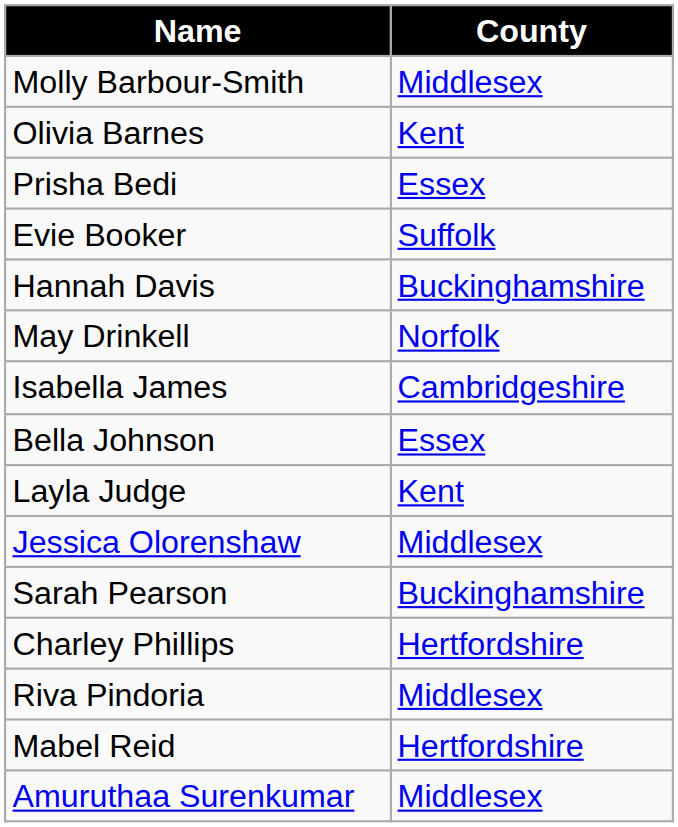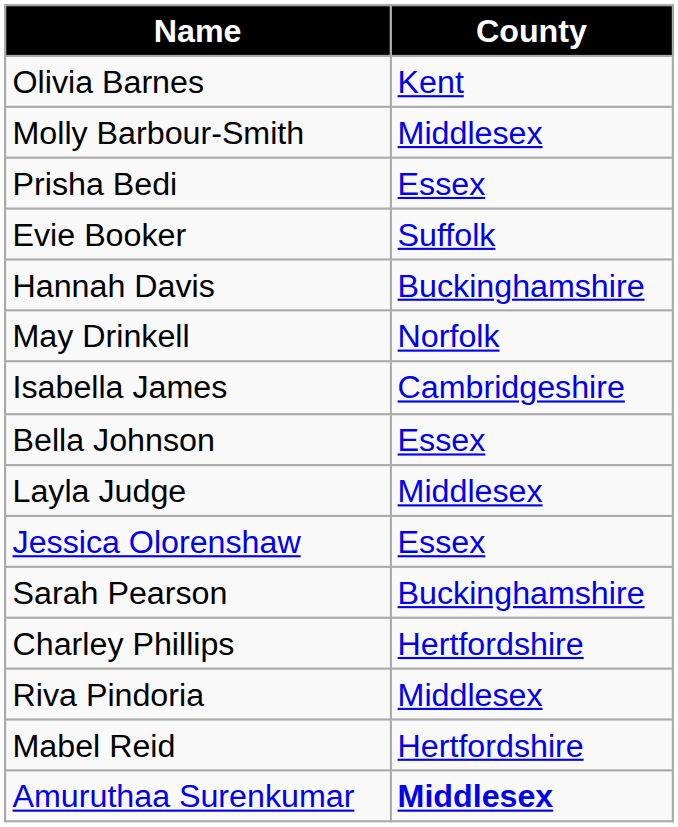rows swapped: Molly Barbour-Smith <-> Olivia Barnes
Layla Judge | County: Kent -> Middlesex
Jessica Olorenshaw | County: Middlesex -> Essex
Amuruthaa Surenkumar | County: normal -> bold
